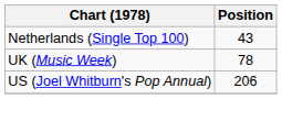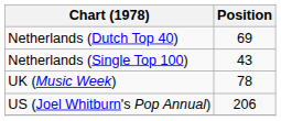+ row: Netherlands (Dutch Top 40) | 69
